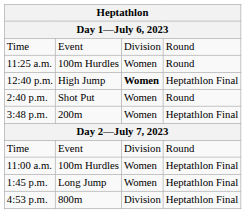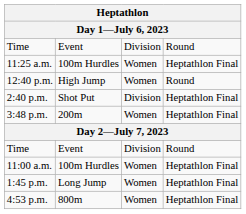11:25 a.m. | column 4: Round -> Heptathlon Final
12:40 p.m. | column 3: bold -> normal
12:40 p.m. | column 4: Heptathlon Final -> Round
2:40 p.m. | column 3: Women -> Division
2:40 p.m. | column 4: Round -> Heptathlon Final
4:53 p.m. | column 3: Division -> Women
